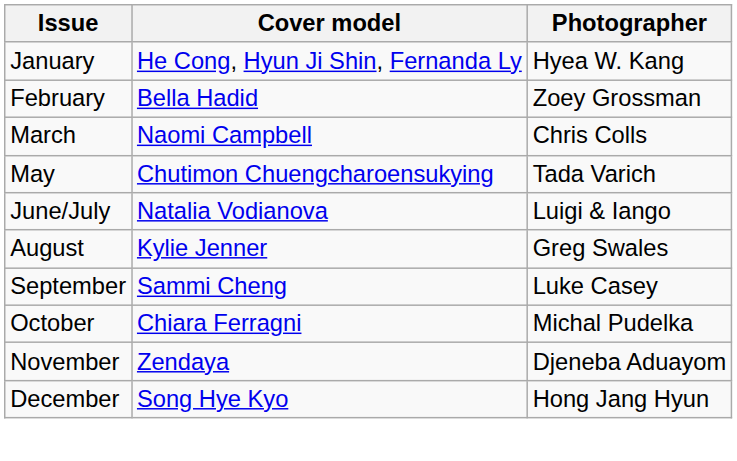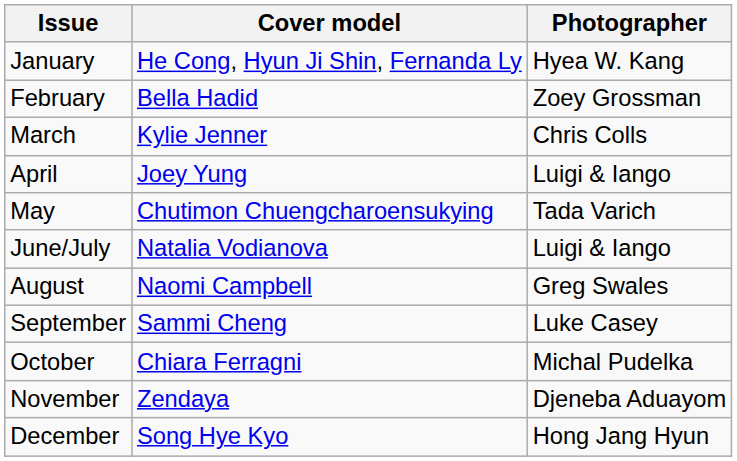March | Cover model: Naomi Campbell -> Kylie Jenner
+ row: April | Joey Yung | Luigi & Iango
August | Cover model: Kylie Jenner -> Naomi Campbell
